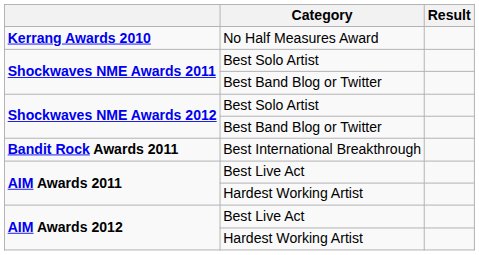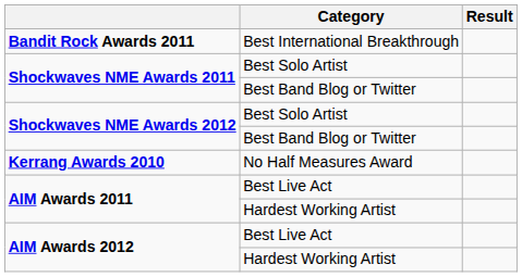rows swapped: Kerrang Awards 2010 <-> Bandit Rock Awards 2011
